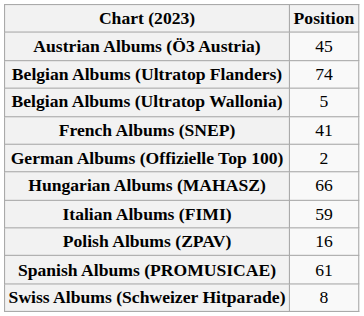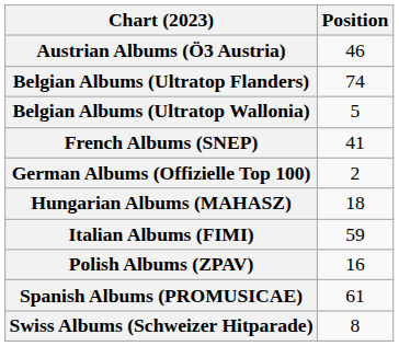Austrian Albums (Ö3 Austria) | Position: 45 -> 46
Hungarian Albums (MAHASZ) | Position: 66 -> 18
